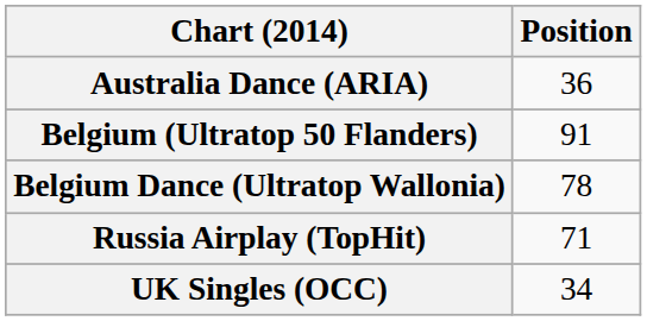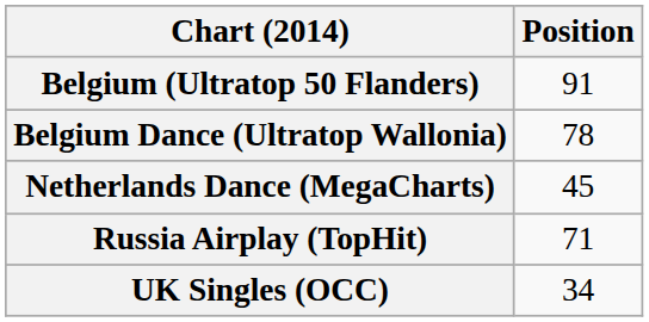- row: Australia Dance (ARIA) | 36
+ row: Netherlands Dance (MegaCharts) | 45
